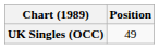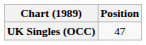UK Singles (OCC) | Position: 49 -> 47
